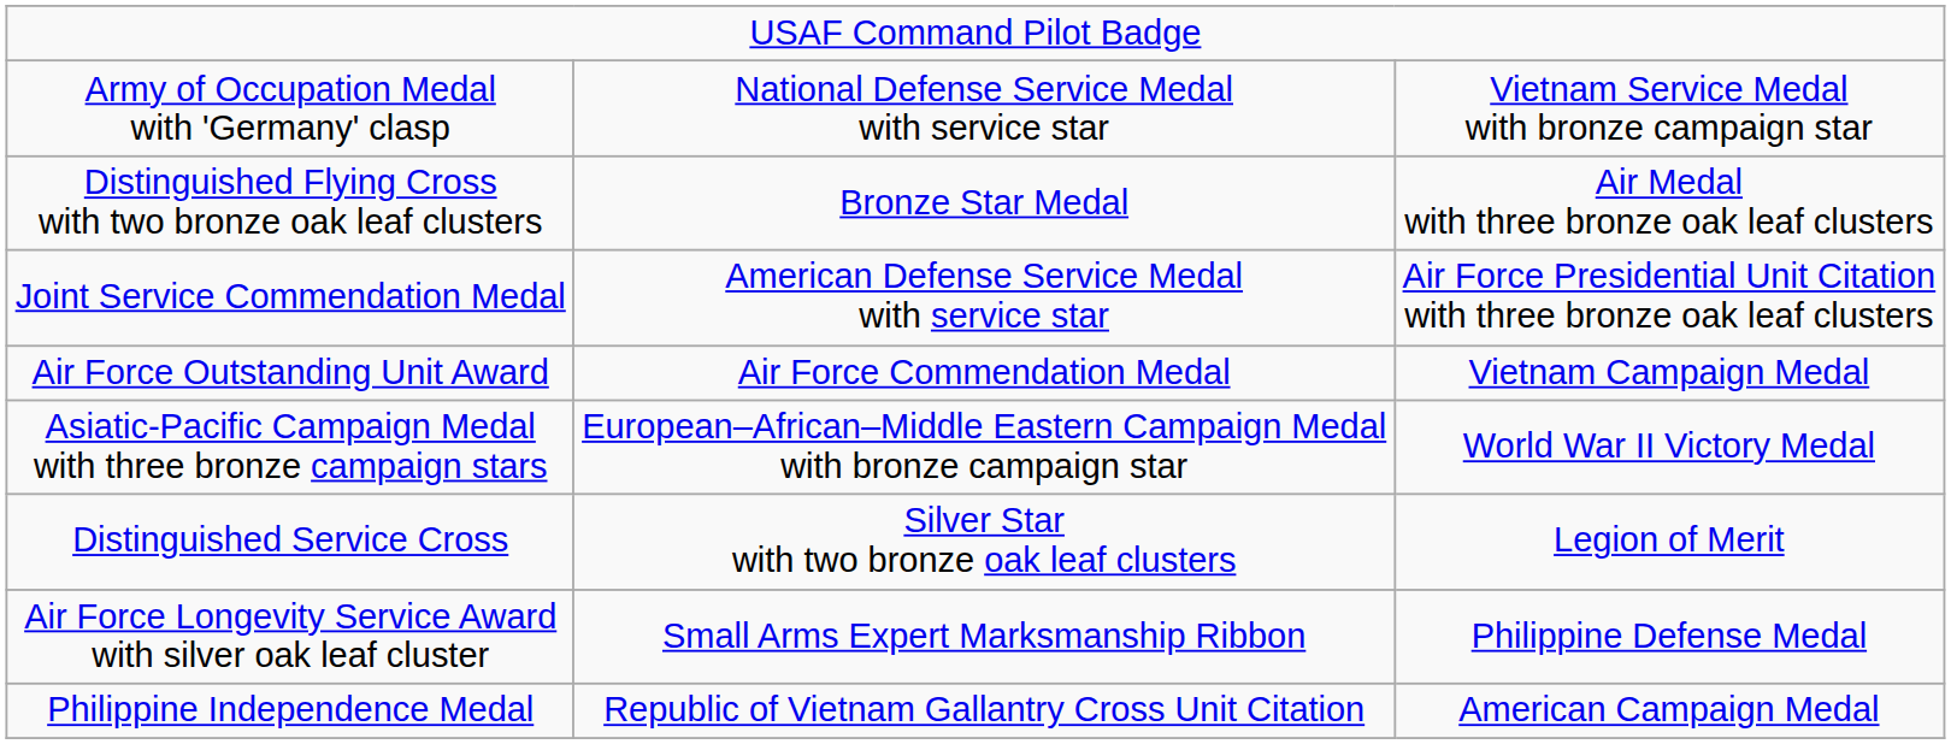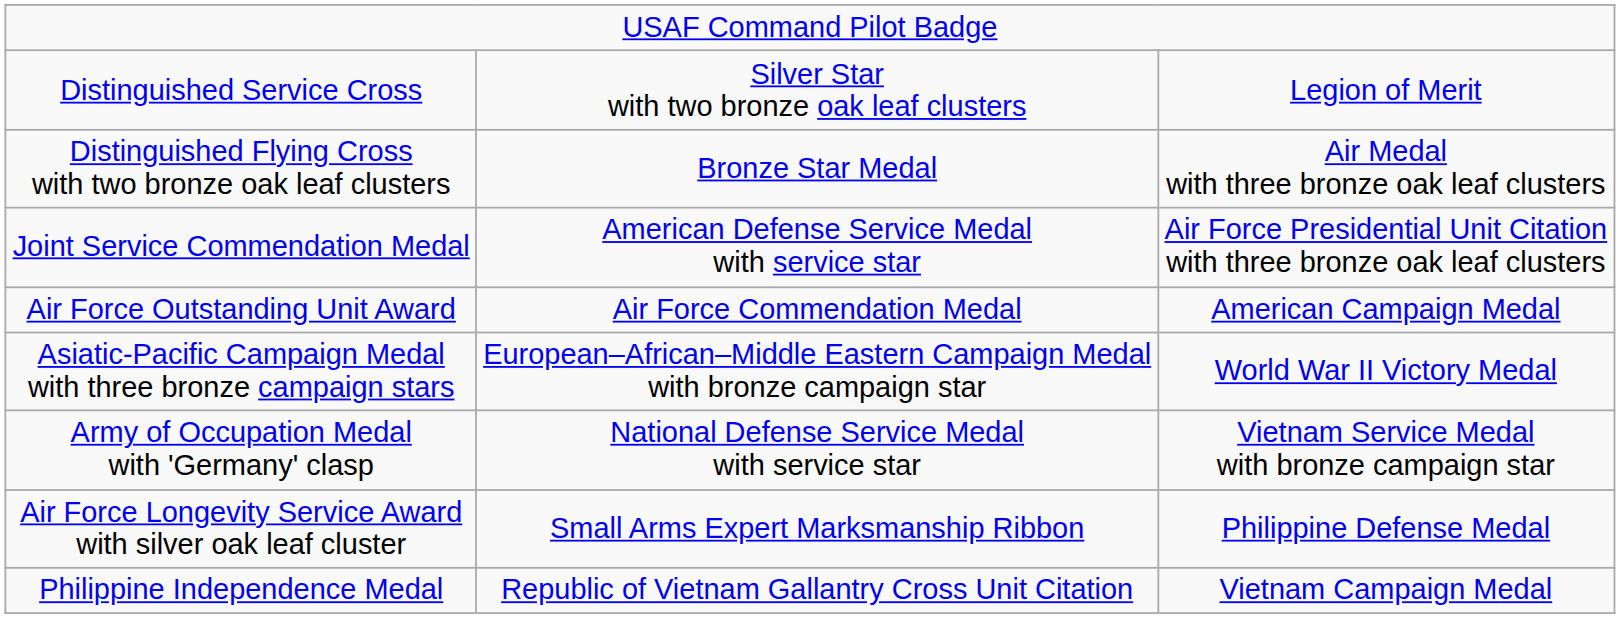rows swapped: Distinguished Service Cross <-> Army of Occupation Medal with 'Germany' clasp
Air Force Outstanding Unit Award | column 3: Vietnam Campaign Medal -> American Campaign Medal
Philippine Independence Medal | column 3: American Campaign Medal -> Vietnam Campaign Medal
